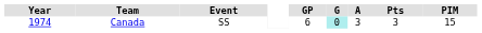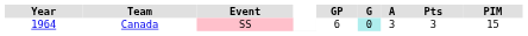Canada | Year: 1974 -> 1964
Canada | Event: no background -> pink background
